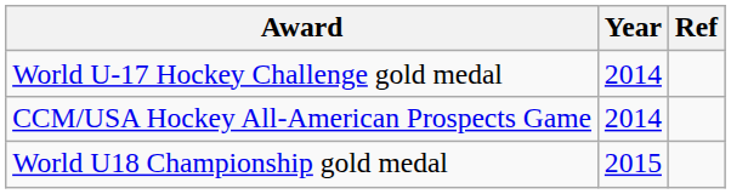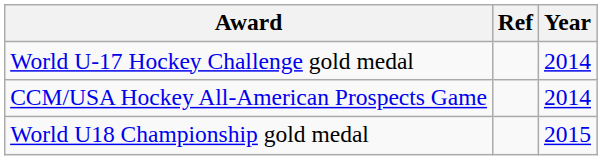columns swapped: Year <-> Ref
